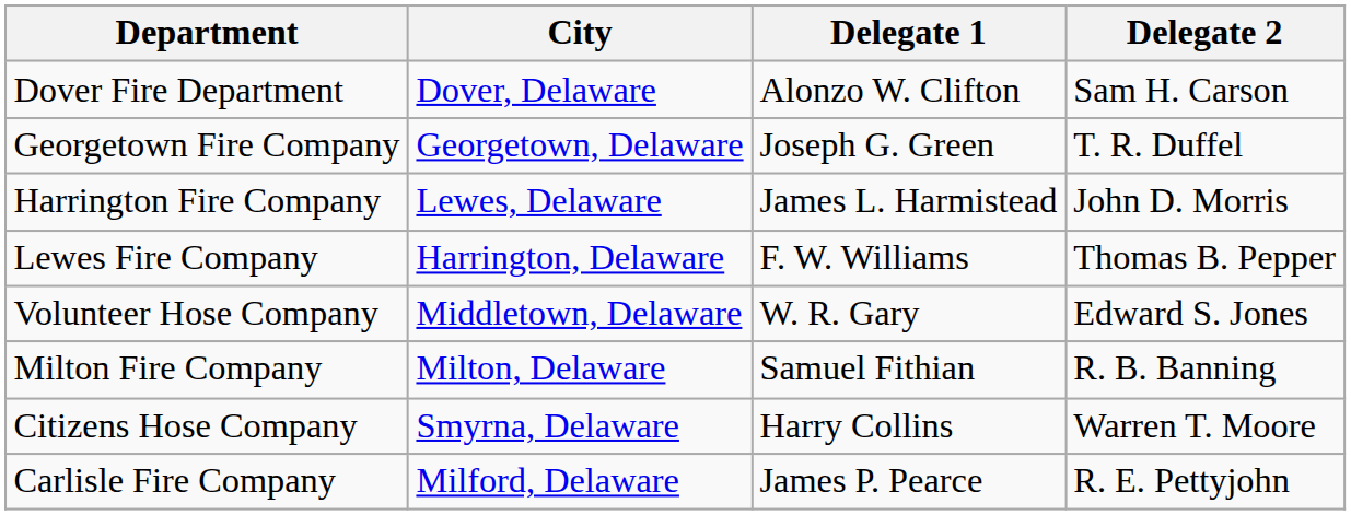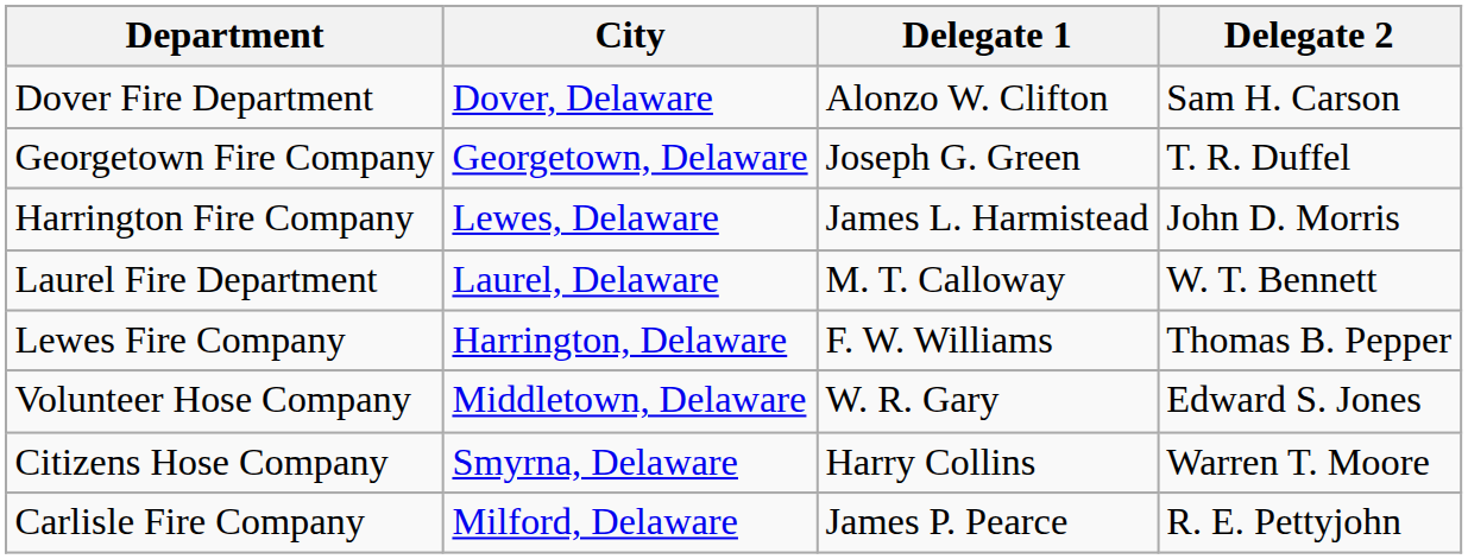+ row: Laurel Fire Department | Laurel, Delaware | M. T. Calloway | W. T. Bennett
- row: Milton Fire Company | Milton, Delaware | Samuel Fithian | R. B. Banning
